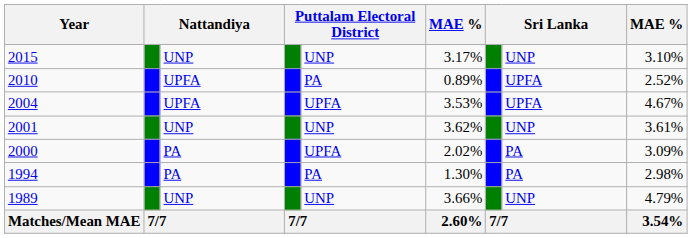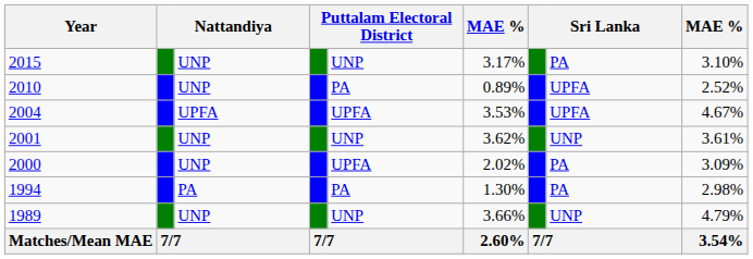2015 | column 8: UNP -> PA
2010 | column 3: UPFA -> UNP
2000 | column 3: PA -> UNP
